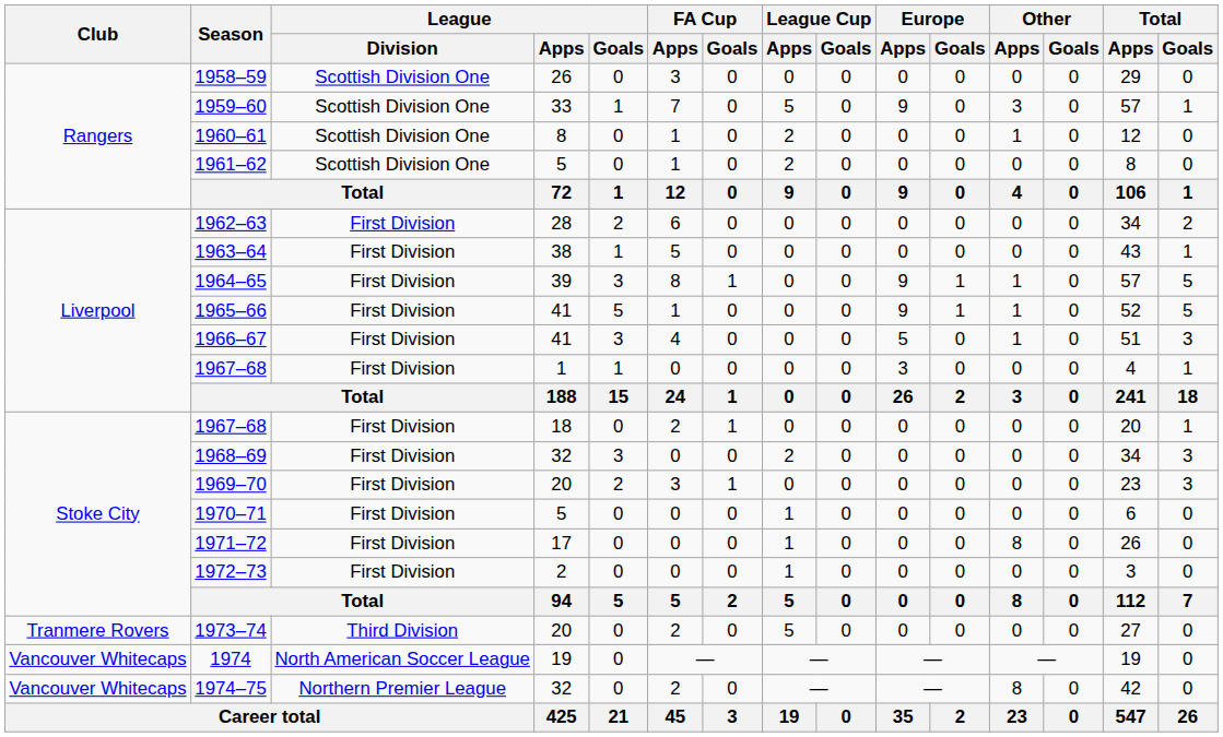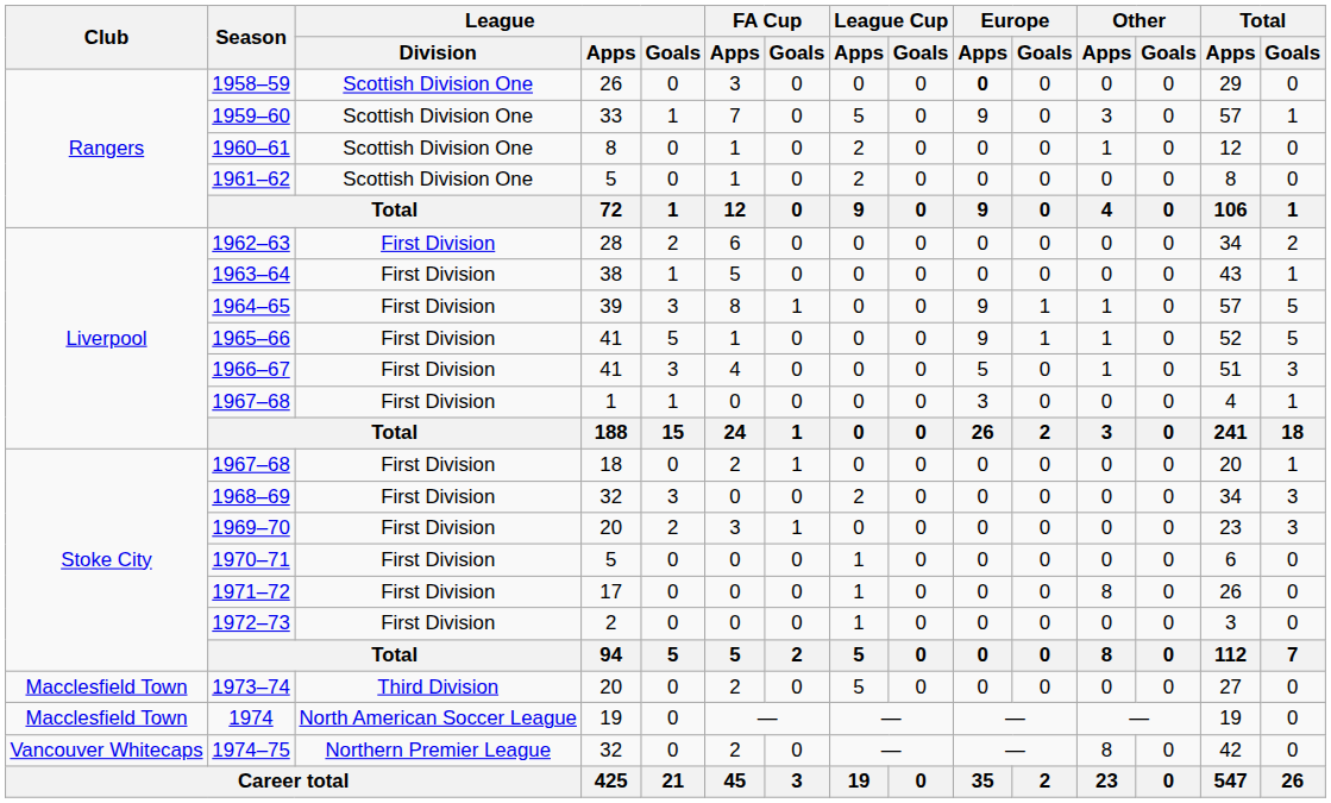1958–59 | Europe / Apps: normal -> bold
1973–74 | Club: Tranmere Rovers -> Macclesfield Town
1974 | Club: Vancouver Whitecaps -> Macclesfield Town
